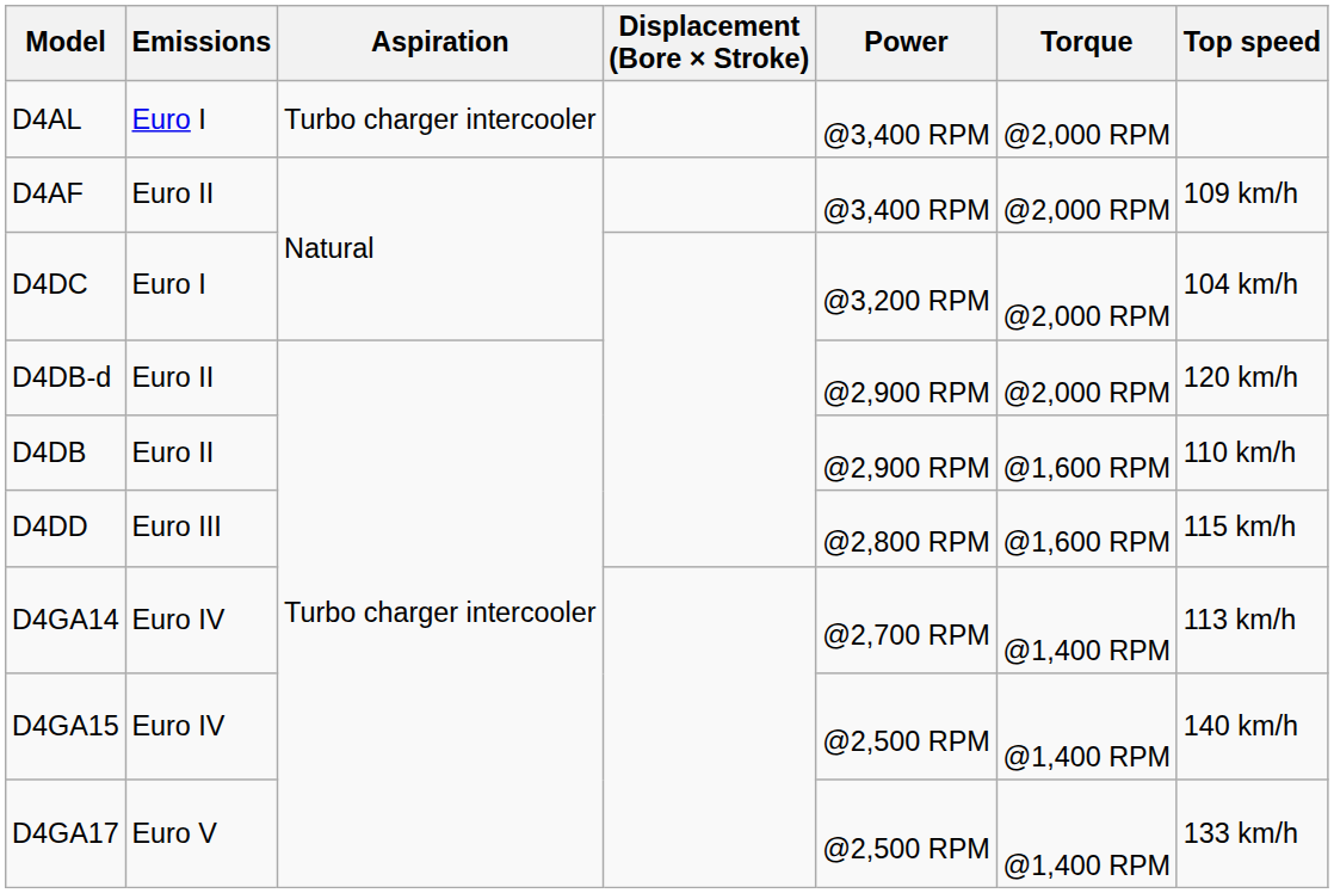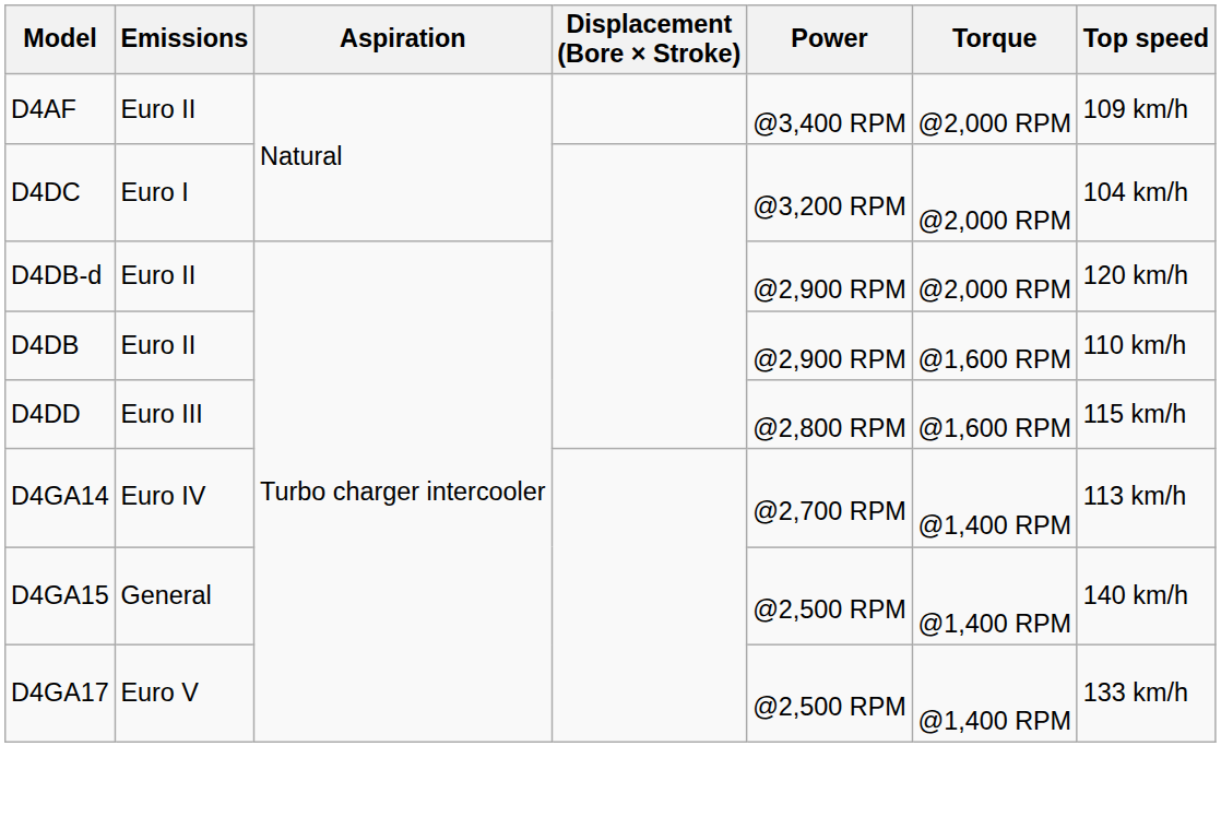- row: D4AL | Euro I | Turbo charger intercooler | @3,400 RPM | @2,000 RPM
D4GA15 | Emissions: Euro IV -> General
